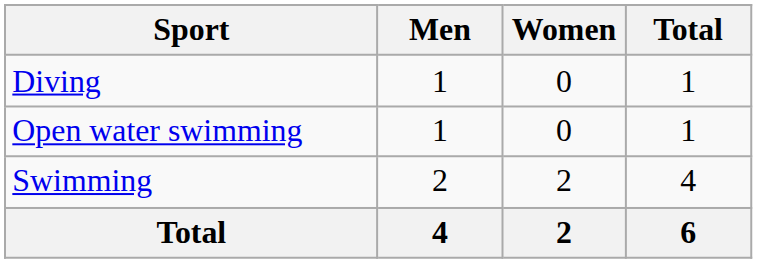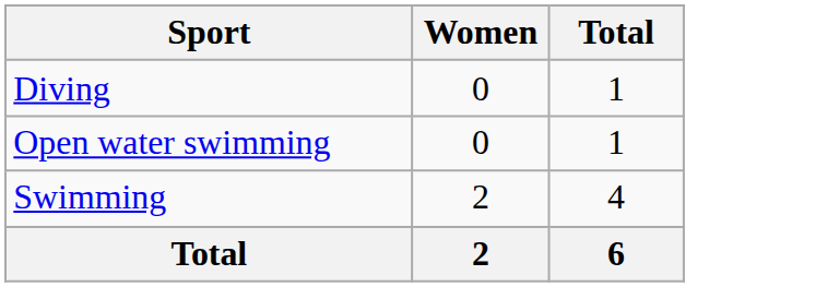- column: Men | 1 | 1 | 2 | 4
